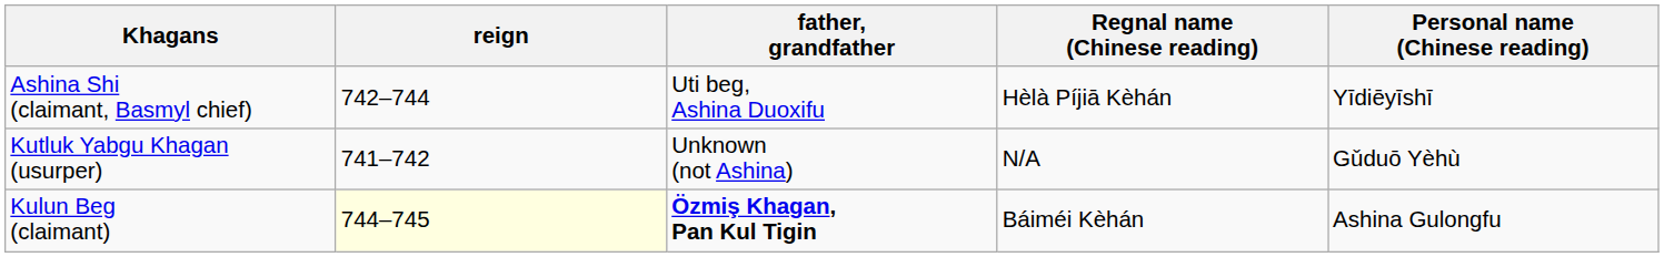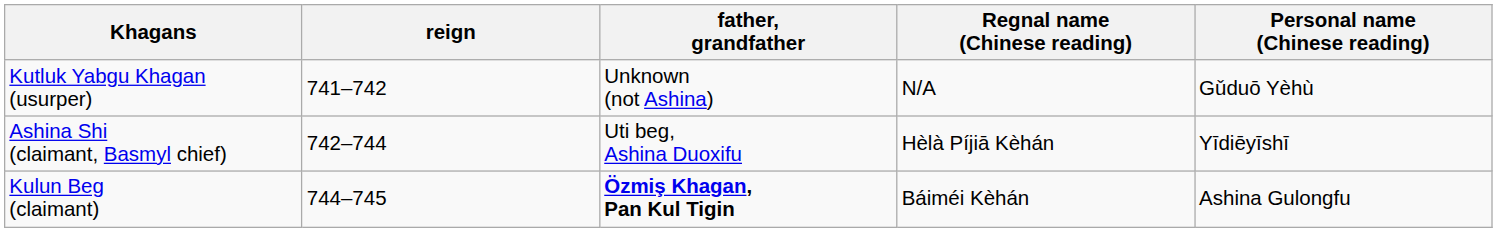rows swapped: Kutluk Yabgu Khagan (usurper) <-> Ashina Shi (claimant, Basmyl chief)
Kulun Beg (claimant) | reign: lightyellow background -> no background
